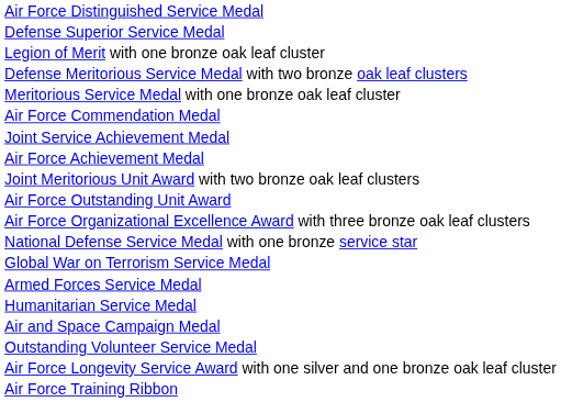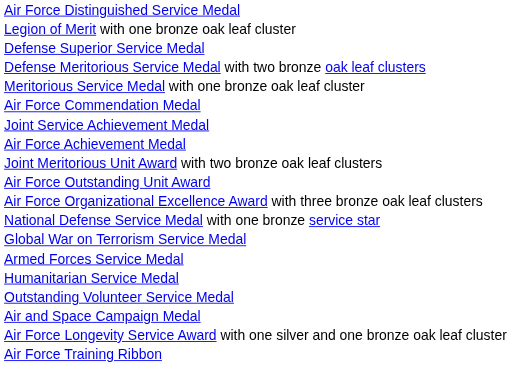rows swapped: Defense Superior Service Medal <-> Legion of Merit with one bronze oak leaf cluster
rows swapped: Outstanding Volunteer Service Medal <-> Air and Space Campaign Medal
